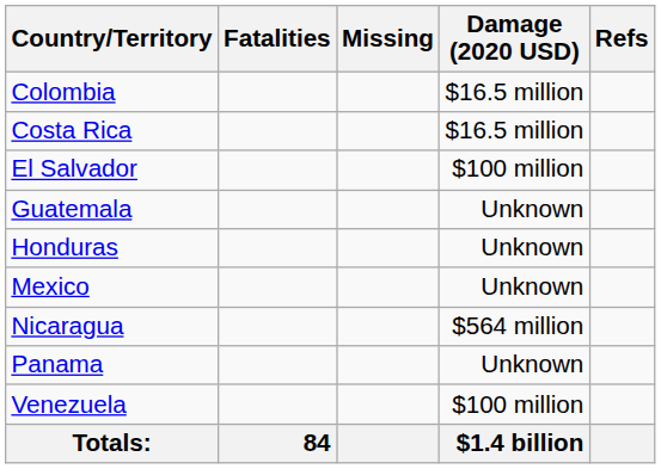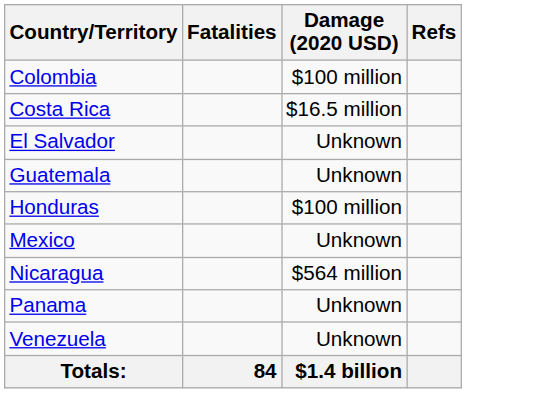- column: Missing
Colombia | Damage (2020 USD): $16.5 million -> $100 million
El Salvador | Damage (2020 USD): $100 million -> Unknown
Honduras | Damage (2020 USD): Unknown -> $100 million
Venezuela | Damage (2020 USD): $100 million -> Unknown
